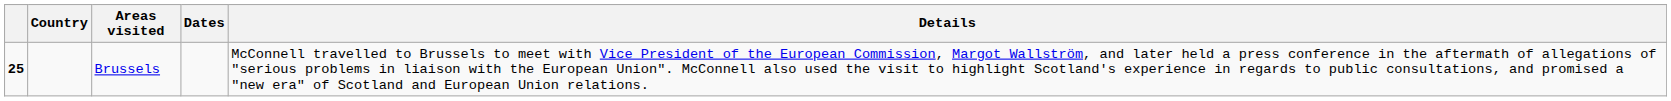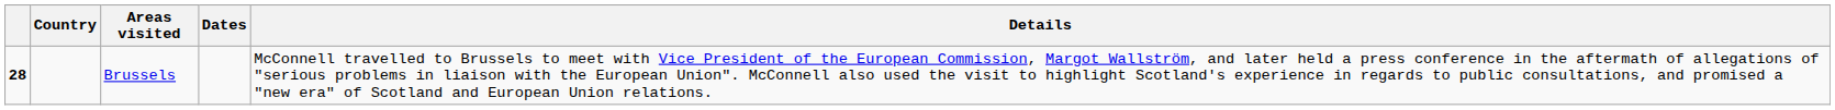Brussels | column 1: 25 -> 28
